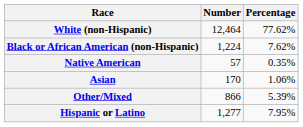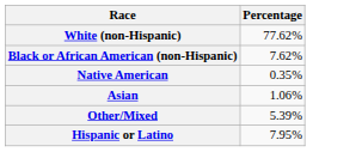- column: Number | 12,464 | 1,224 | 57 | 170 | 866 | 1,277
